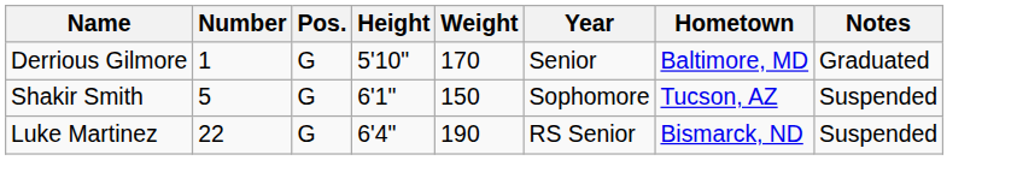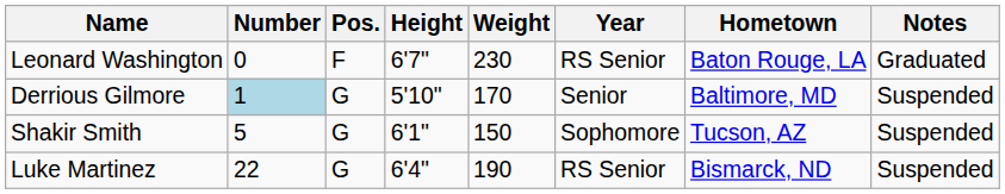+ row: Leonard Washington | 0 | F | 6'7" | 230 | RS Senior | Baton Rouge, LA | Graduated
Derrious Gilmore | Number: no background -> lightblue background
Derrious Gilmore | Notes: Graduated -> Suspended
